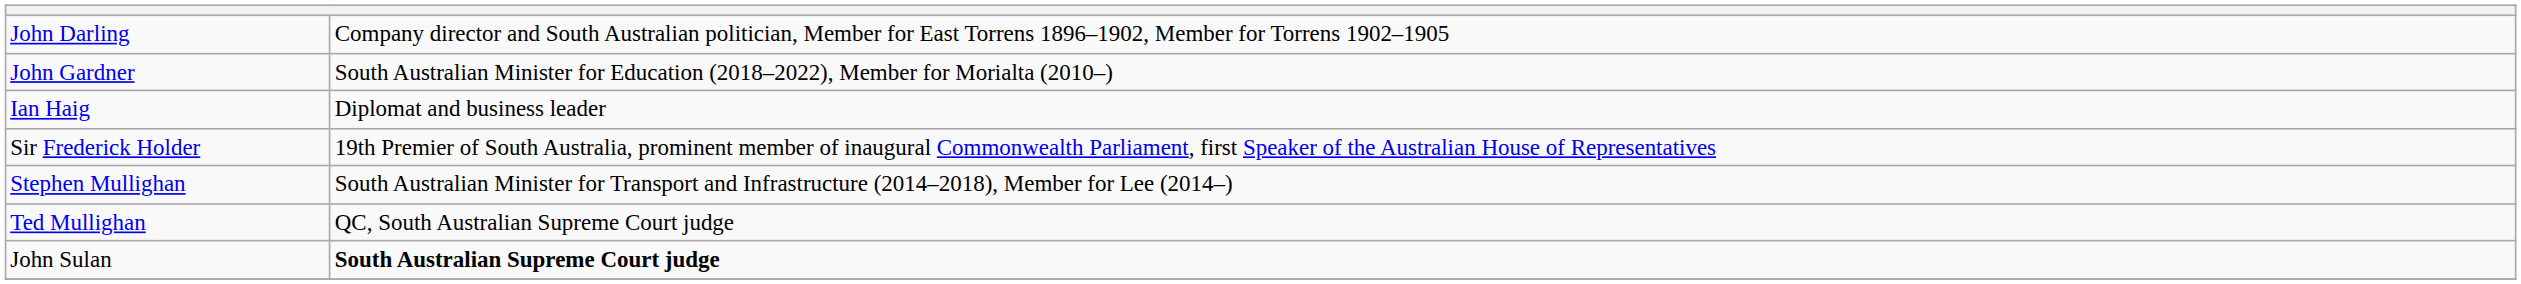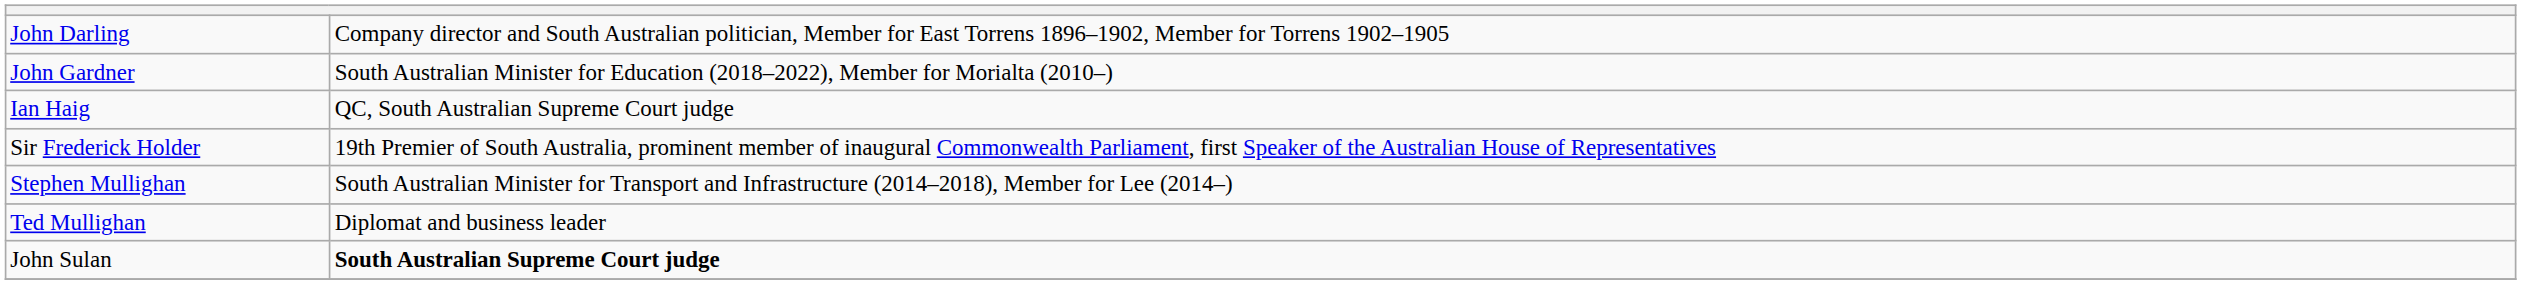Ian Haig | column 2: Diplomat and business leader -> QC, South Australian Supreme Court judge
Ted Mullighan | column 2: QC, South Australian Supreme Court judge -> Diplomat and business leader
